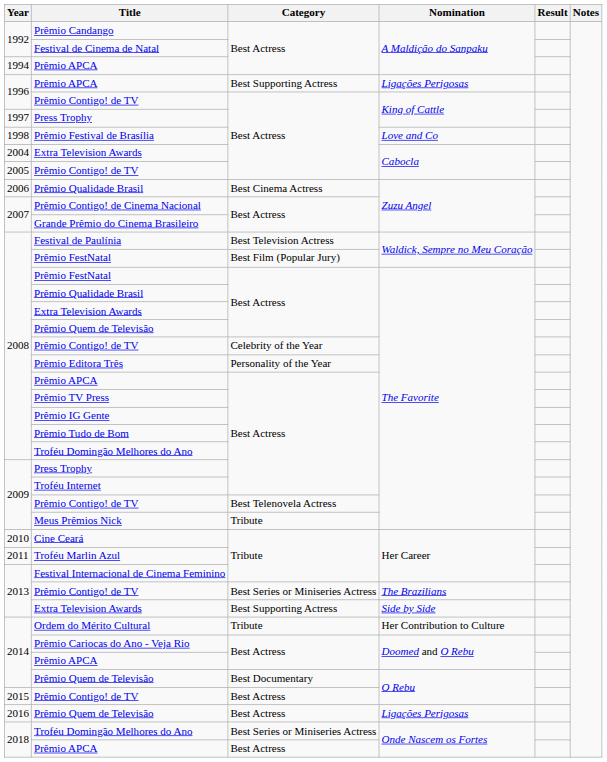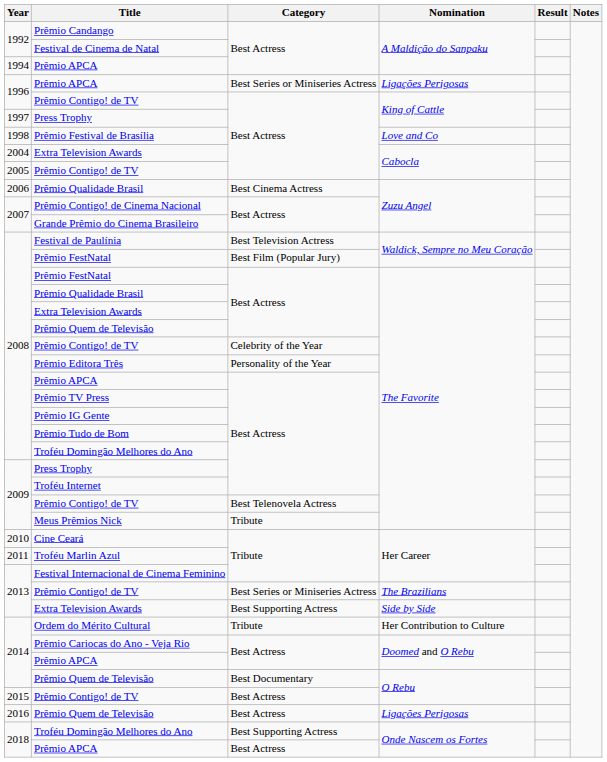1996 / Prêmio APCA | Category: Best Supporting Actress -> Best Series or Miniseries Actress
2018 / Troféu Domingão Melhores do Ano | Category: Best Series or Miniseries Actress -> Best Supporting Actress
